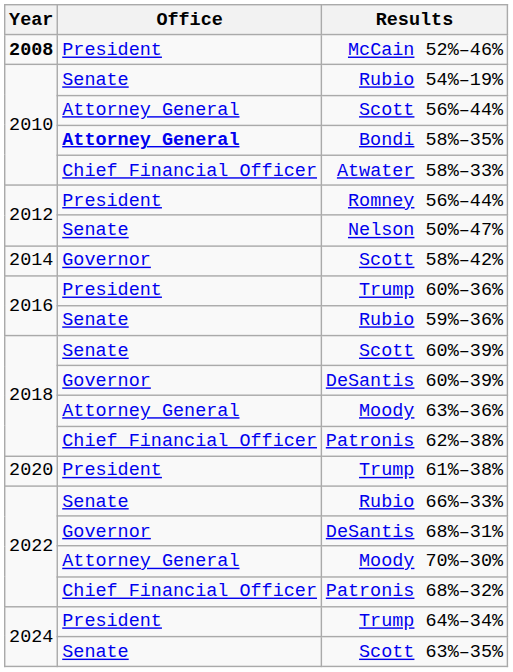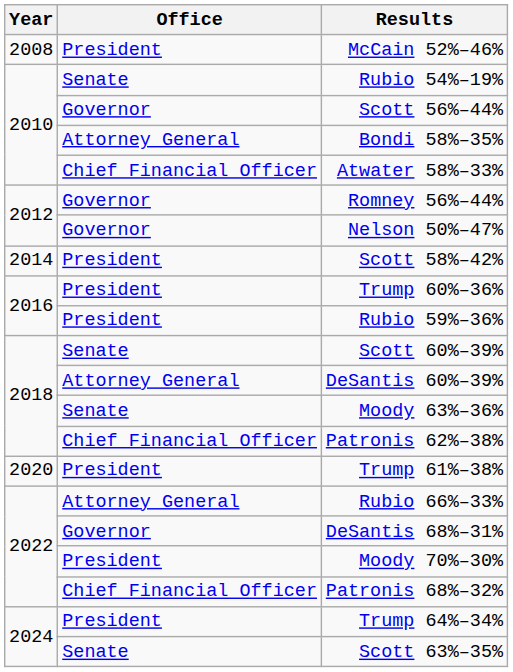McCain 52%–46% | Year: bold -> normal
Scott 56%–44% | Office: Attorney General -> Governor
Bondi 58%–35% | Office: bold -> normal
Romney 56%–44% | Office: President -> Governor
Nelson 50%–47% | Office: Senate -> Governor
Scott 58%–42% | Office: Governor -> President
Rubio 59%–36% | Office: Senate -> President
DeSantis 60%–39% | Office: Governor -> Attorney General
Moody 63%–36% | Office: Attorney General -> Senate
Rubio 66%–33% | Office: Senate -> Attorney General
Moody 70%–30% | Office: Attorney General -> President
